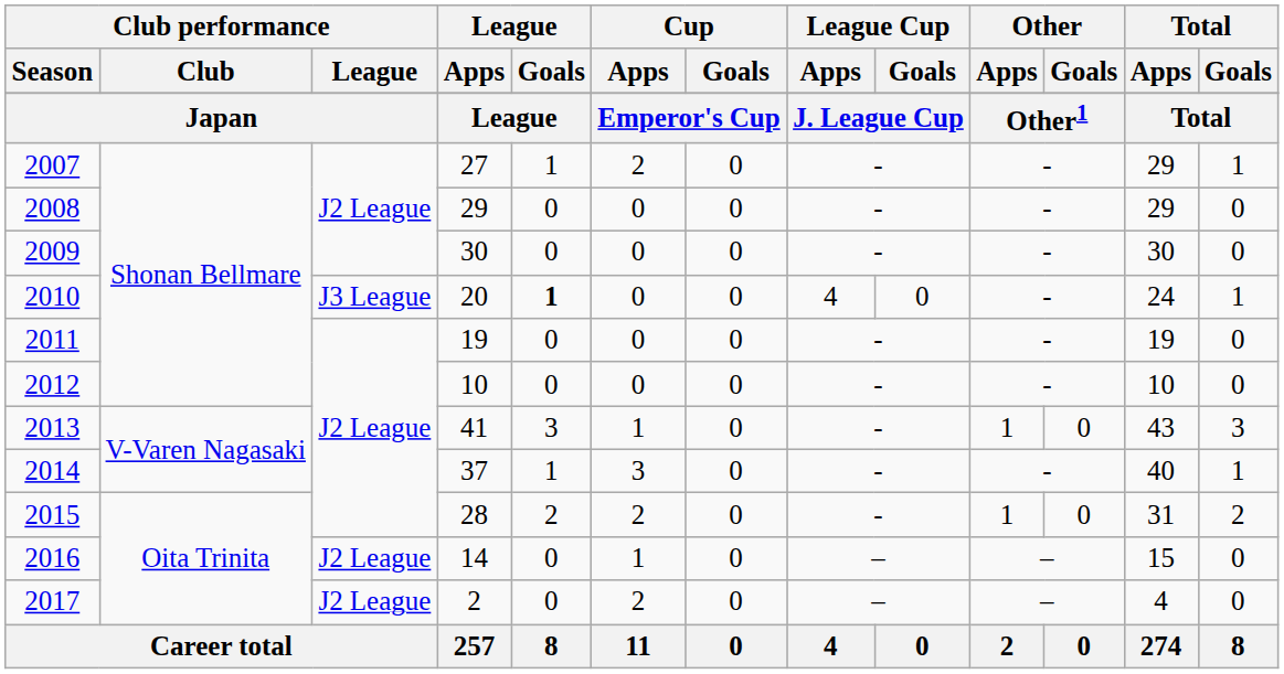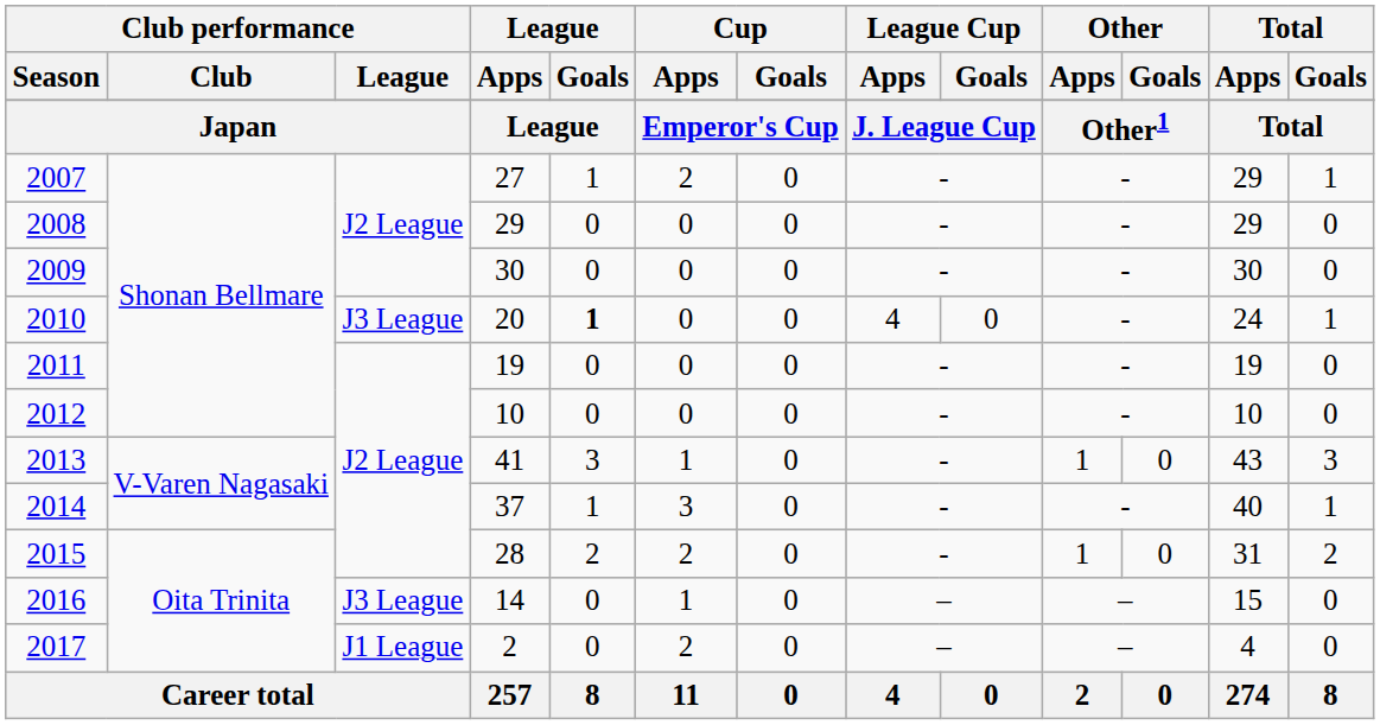2016 | Club performance / League: J2 League -> J3 League
2017 | Club performance / League: J2 League -> J1 League
